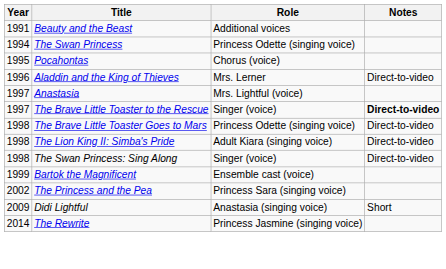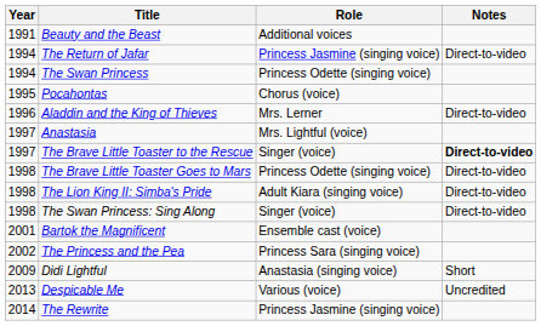+ row: 1994 | The Return of Jafar | Princess Jasmine (singing voice) | Direct-to-video
Bartok the Magnificent | Year: 1999 -> 2001
+ row: 2013 | Despicable Me | Various (voice) | Uncredited
